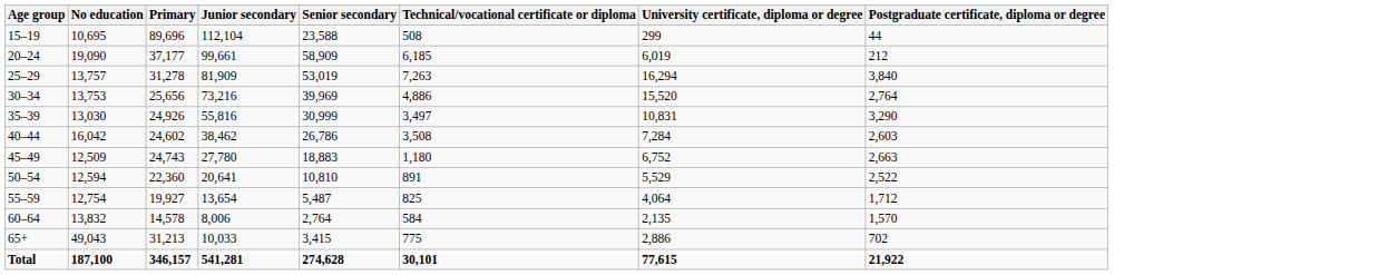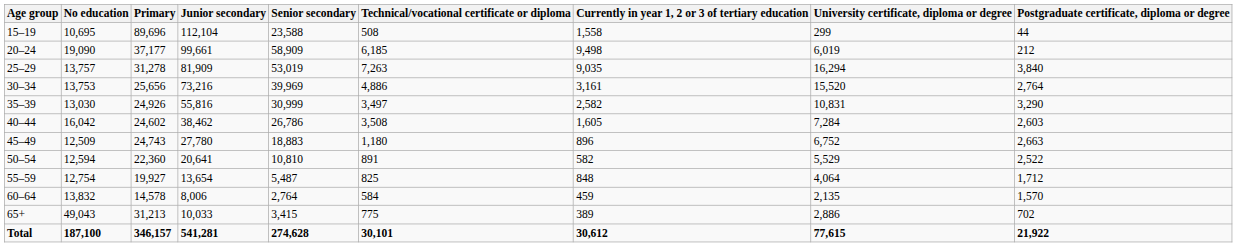+ column: Currently in year 1, 2 or 3 of tertiary education | 1,558 | 9,498 | 9,035 | 3,161 | 2,582 | 1,605 | 896 | 582 | 848 | 459 | 389 | 30,612
